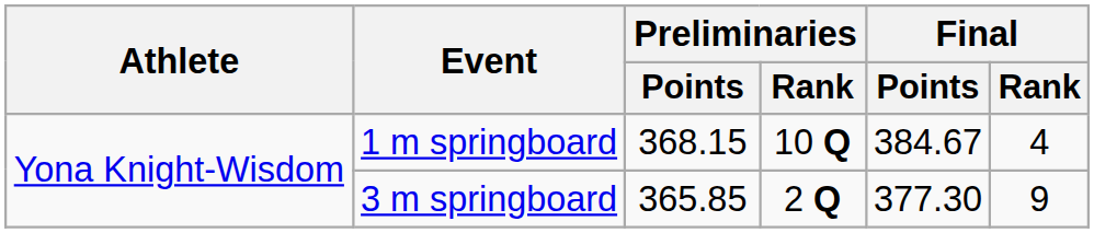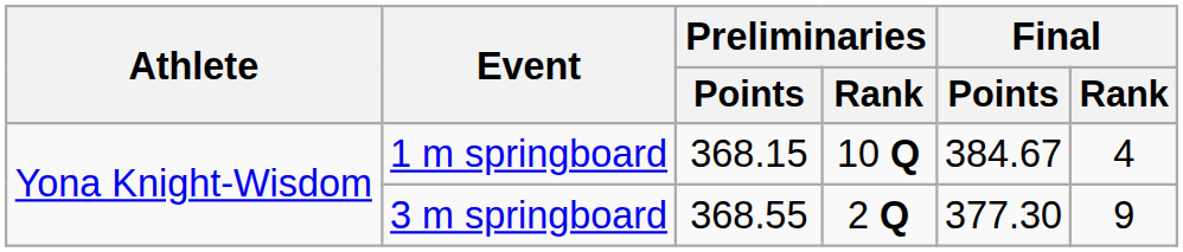3 m springboard | Preliminaries / Points: 365.85 -> 368.55
